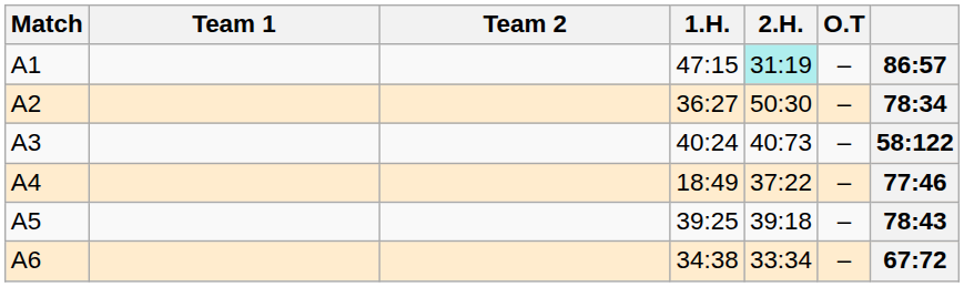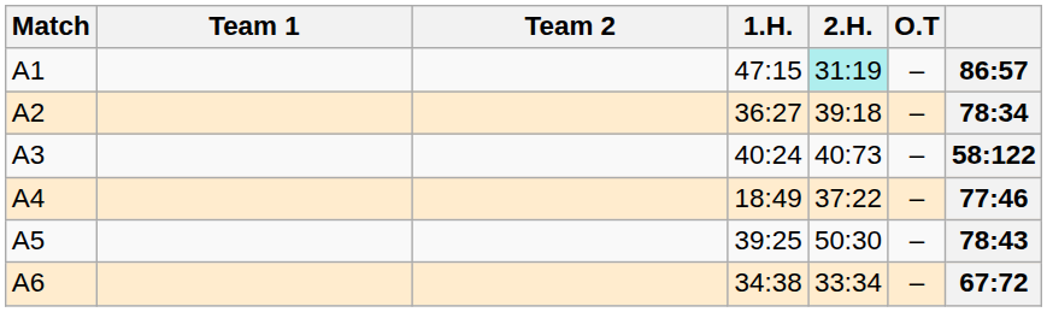A2 | 2.H.: 50:30 -> 39:18
A5 | 2.H.: 39:18 -> 50:30
